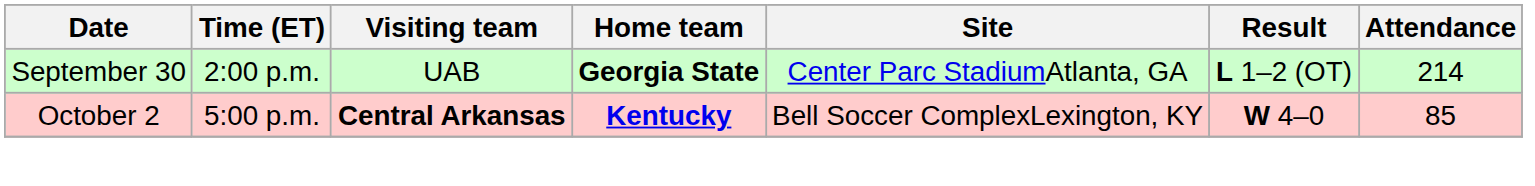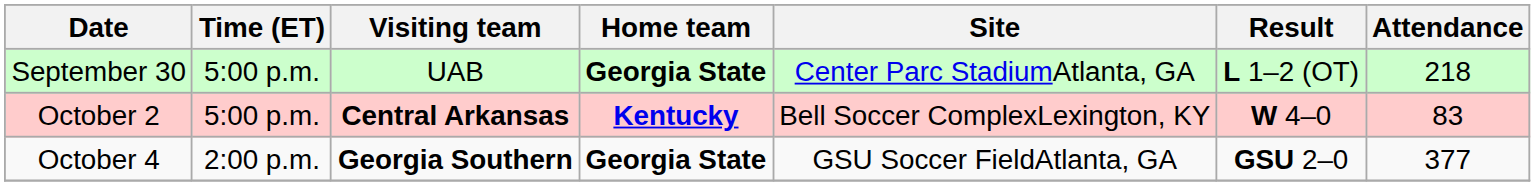September 30 | Time (ET): 2:00 p.m. -> 5:00 p.m.
September 30 | Attendance: 214 -> 218
October 2 | Attendance: 85 -> 83
+ row: October 4 | 2:00 p.m. | Georgia Southern | Georgia State | GSU Soccer FieldAtlanta, GA | GSU 2–0 | 377
